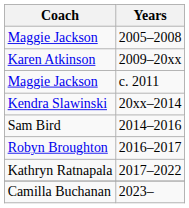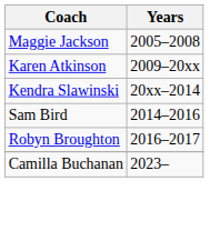- row: Maggie Jackson | c. 2011
- row: Kathryn Ratnapala | 2017–2022
